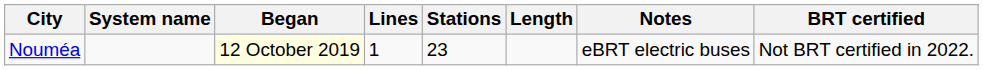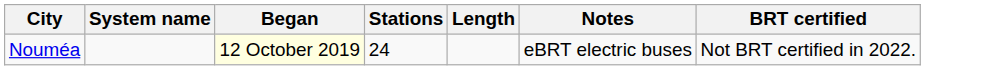- column: Lines | 1
Nouméa | Stations: 23 -> 24
